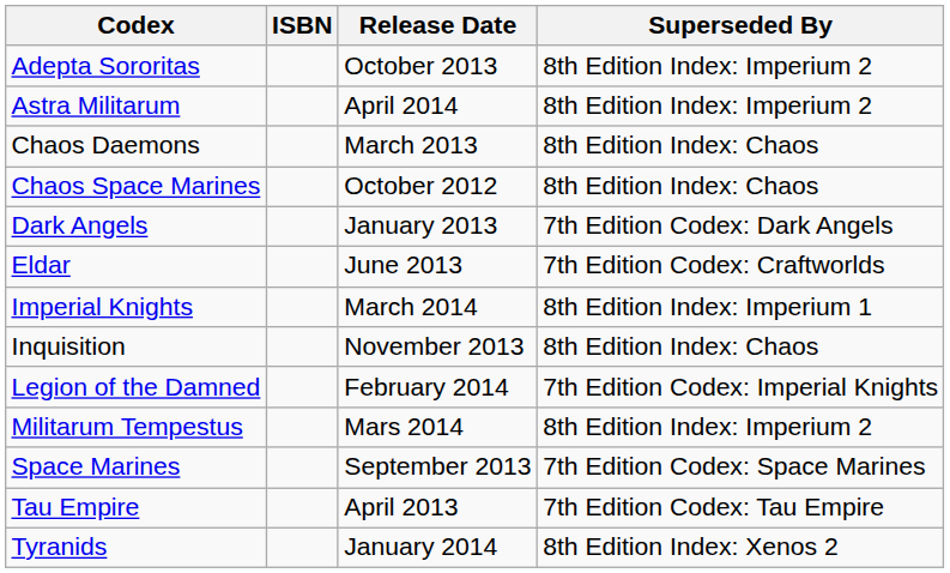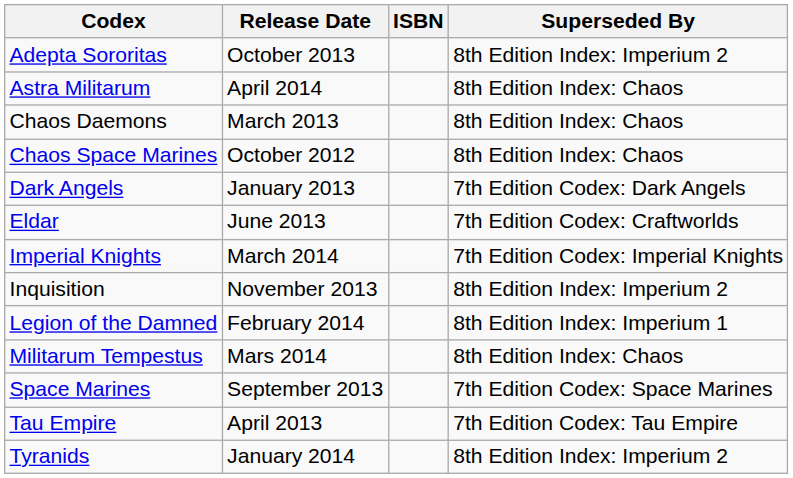columns swapped: ISBN <-> Release Date
Astra Militarum | Superseded By: 8th Edition Index: Imperium 2 -> 8th Edition Index: Chaos
Imperial Knights | Superseded By: 8th Edition Index: Imperium 1 -> 7th Edition Codex: Imperial Knights
Inquisition | Superseded By: 8th Edition Index: Chaos -> 8th Edition Index: Imperium 2
Legion of the Damned | Superseded By: 7th Edition Codex: Imperial Knights -> 8th Edition Index: Imperium 1
Militarum Tempestus | Superseded By: 8th Edition Index: Imperium 2 -> 8th Edition Index: Chaos
Tyranids | Superseded By: 8th Edition Index: Xenos 2 -> 8th Edition Index: Imperium 2
